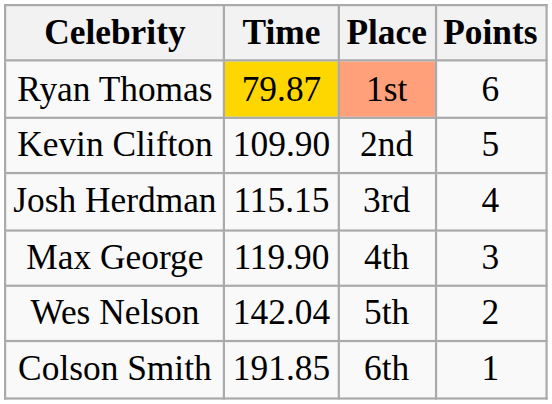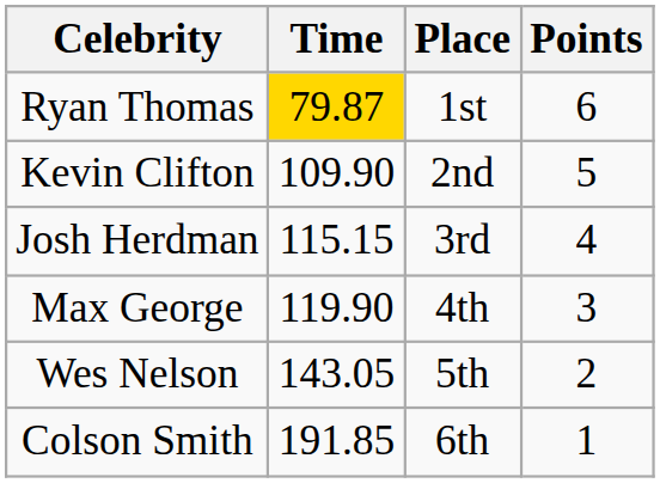Ryan Thomas | Place: lightsalmon background -> no background
Wes Nelson | Time: 142.04 -> 143.05
